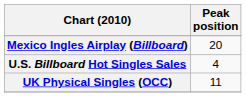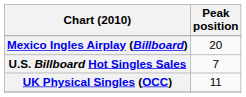U.S. Billboard Hot Singles Sales | Peak position: 4 -> 7
